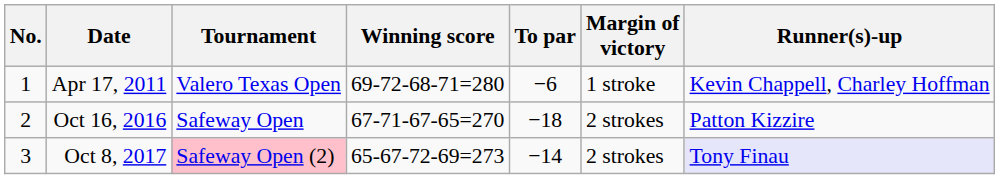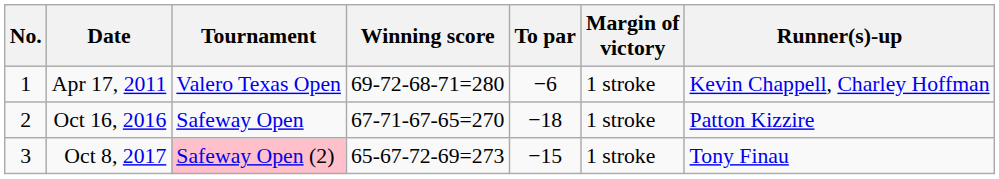Oct 16, 2016 | Margin of victory: 2 strokes -> 1 stroke
Oct 8, 2017 | To par: −14 -> −15
Oct 8, 2017 | Margin of victory: 2 strokes -> 1 stroke
Oct 8, 2017 | Runner(s)-up: lavender background -> no background
